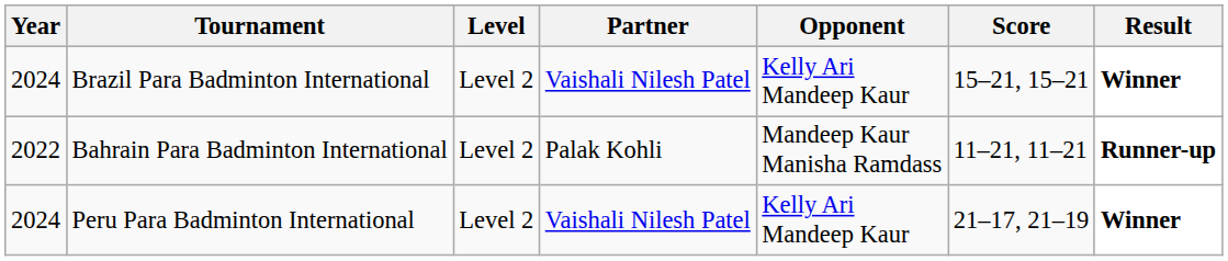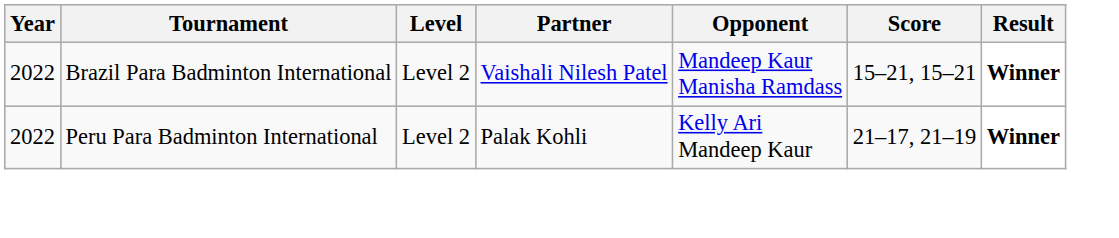Brazil Para Badminton International | Year: 2024 -> 2022
Brazil Para Badminton International | Opponent: Kelly Ari Mandeep Kaur -> Mandeep Kaur Manisha Ramdass
- row: 2022 | Bahrain Para Badminton International | Level 2 | Palak Kohli | Mandeep Kaur Manisha Ramdass | 11–21, 11–21 | Runner-up
Peru Para Badminton International | Year: 2024 -> 2022
Peru Para Badminton International | Partner: Vaishali Nilesh Patel -> Palak Kohli
